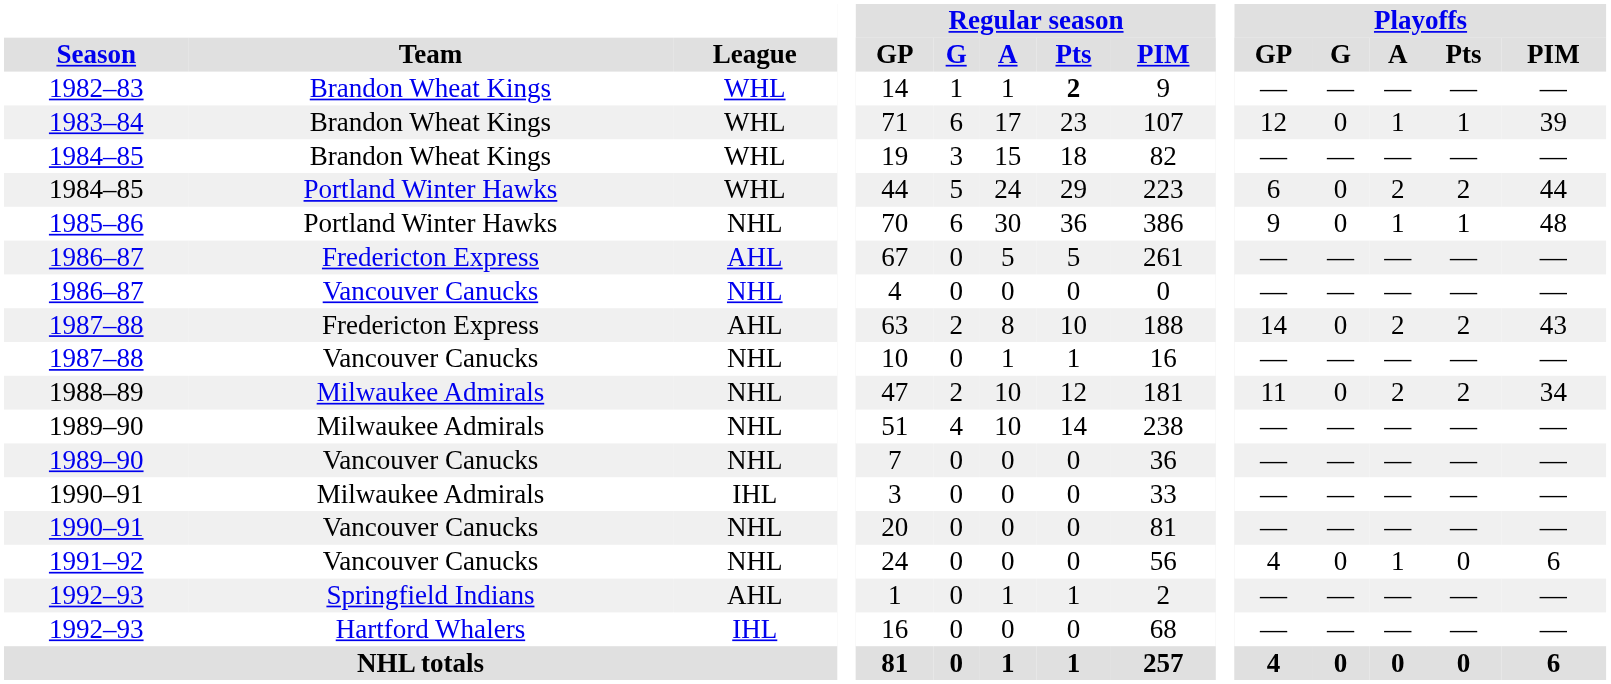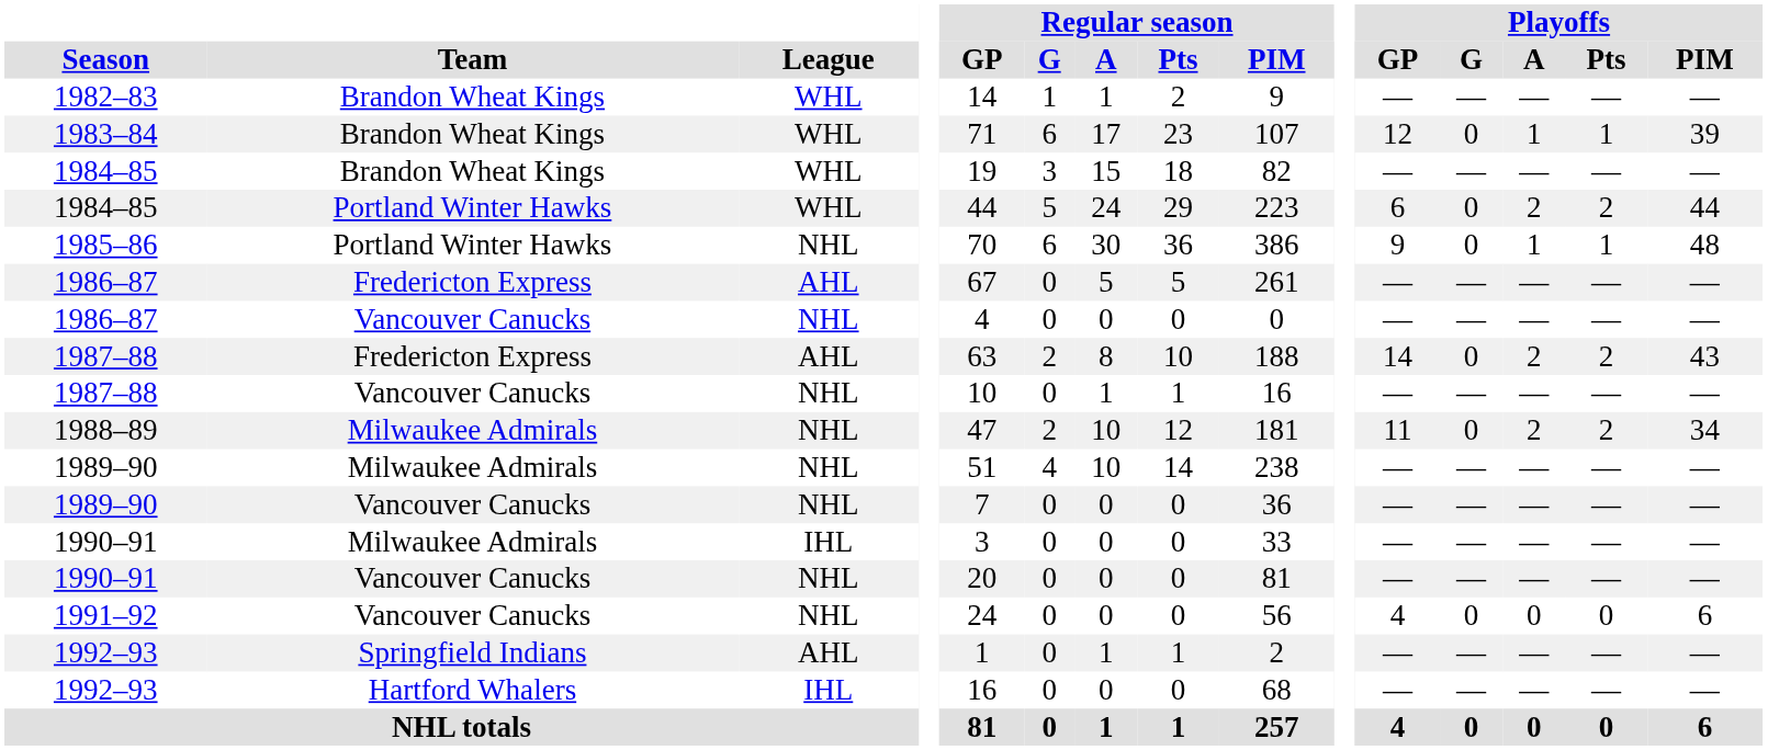1982–83 | Regular season / Pts: bold -> normal
1991–92 | Playoffs / A: 1 -> 0
